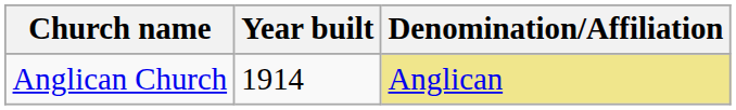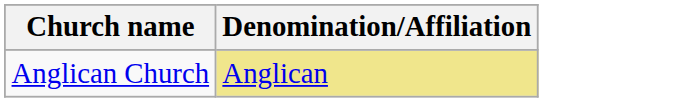- column: Year built | 1914
